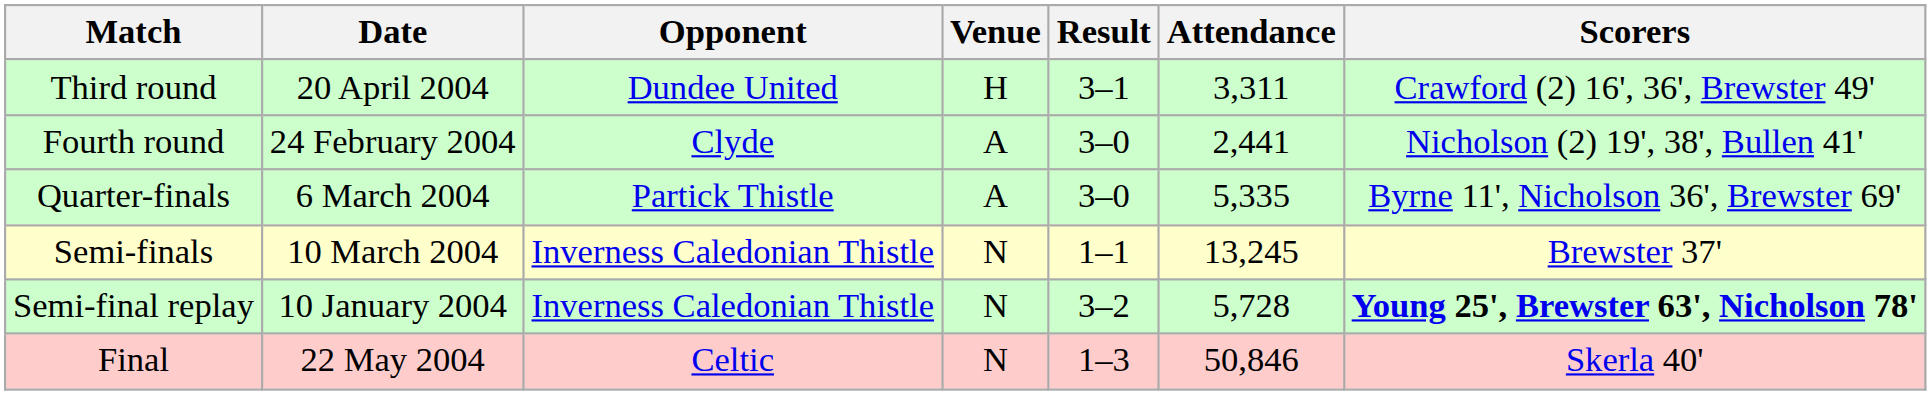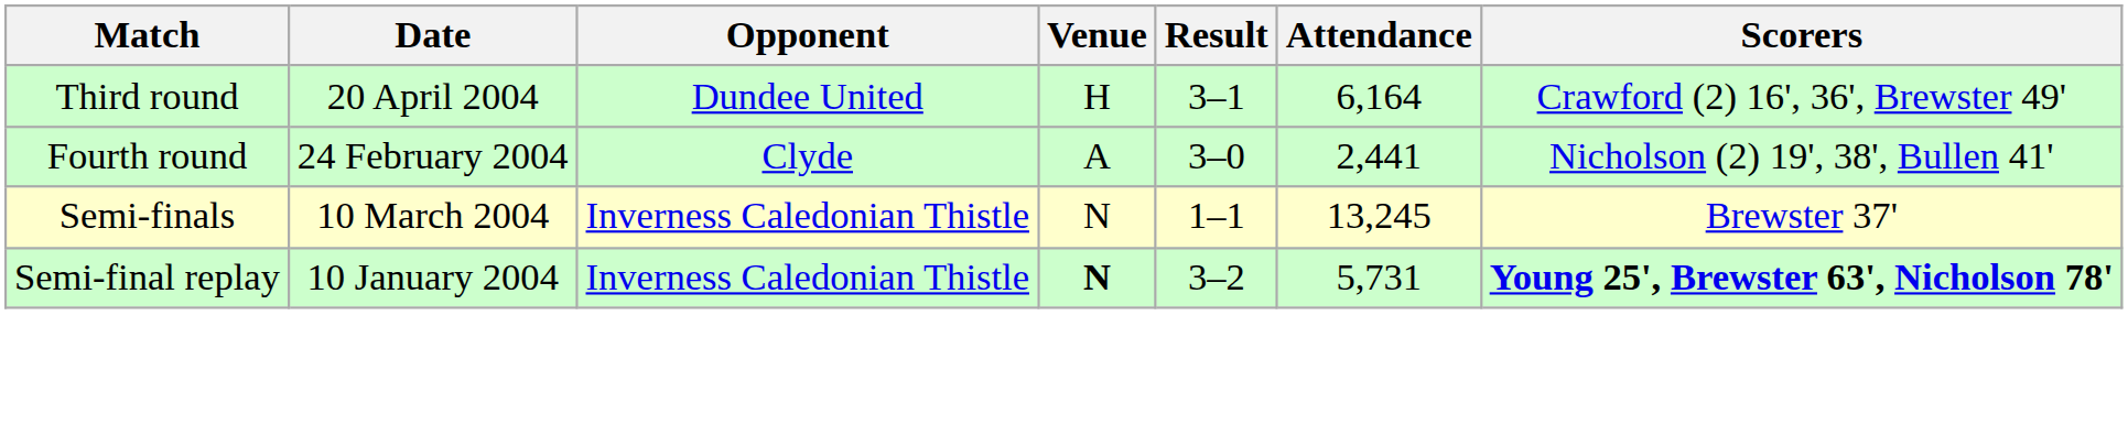Third round | Attendance: 3,311 -> 6,164
- row: Quarter-finals | 6 March 2004 | Partick Thistle | A | 3–0 | 5,335 | Byrne 11', Nicholson 36', Brewster 69'
Semi-final replay | Venue: normal -> bold
Semi-final replay | Attendance: 5,728 -> 5,731
- row: Final | 22 May 2004 | Celtic | N | 1–3 | 50,846 | Skerla 40'
